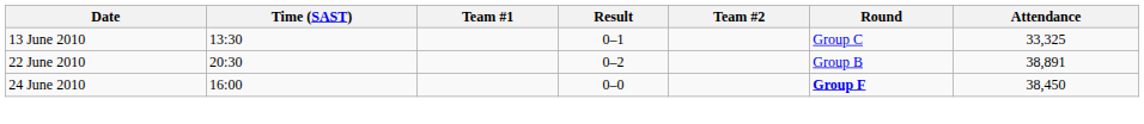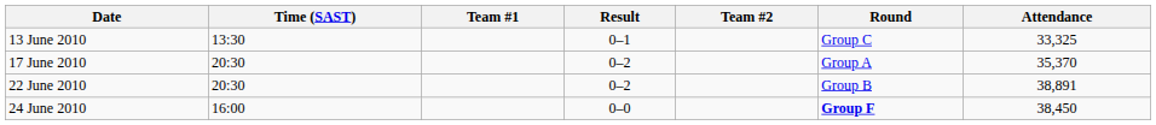+ row: 17 June 2010 | 20:30 | 0–2 | Group A | 35,370
